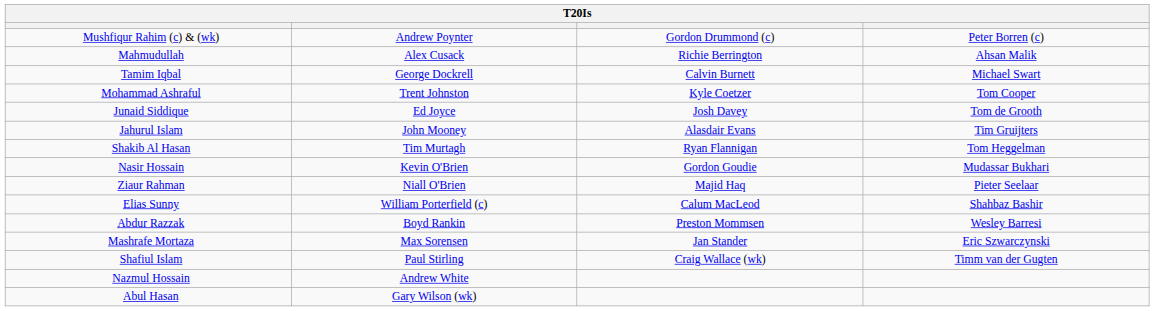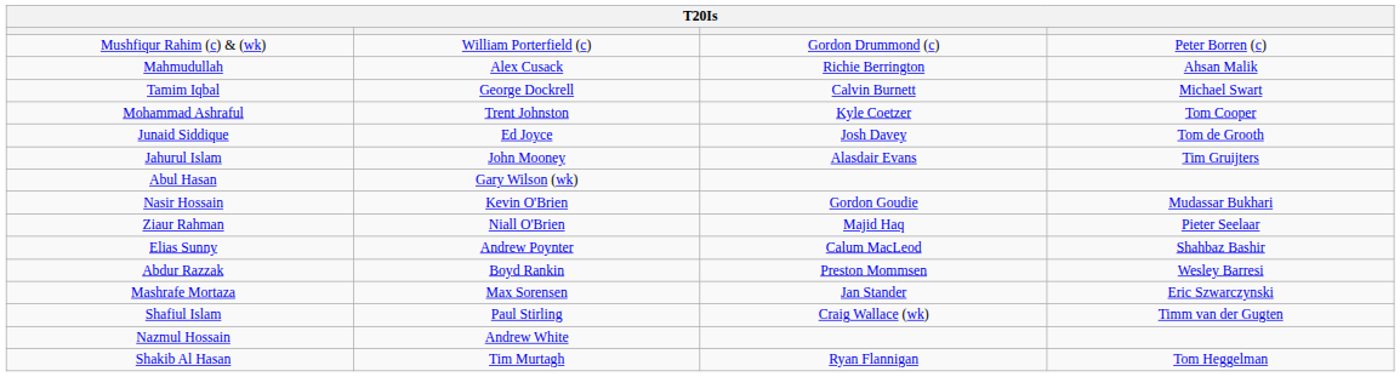Mushfiqur Rahim (c) & (wk) | column 2: Andrew Poynter -> William Porterfield (c)
rows swapped: Shakib Al Hasan <-> Abul Hasan
Elias Sunny | column 2: William Porterfield (c) -> Andrew Poynter
